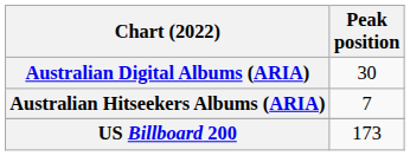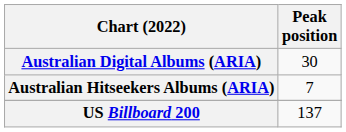US Billboard 200 | Peak position: 173 -> 137
